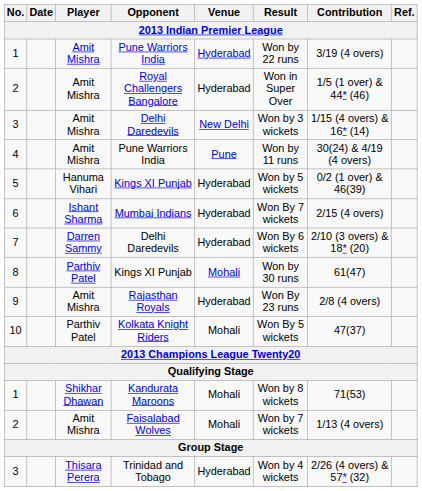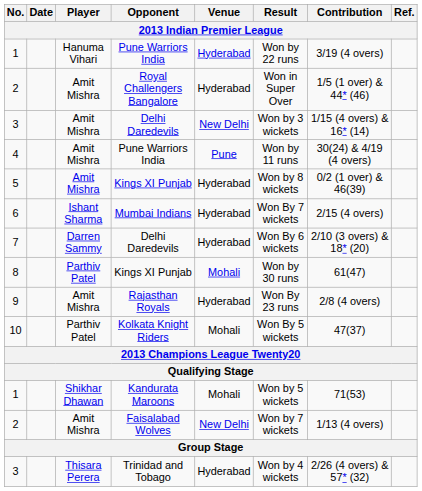1 / Pune Warriors India | Player: Amit Mishra -> Hanuma Vihari
5 | Player: Hanuma Vihari -> Amit Mishra
5 | Result: Won by 5 wickets -> Won by 8 wickets
1 / Kandurata Maroons | Result: Won by 8 wickets -> Won by 5 wickets
2 / Faisalabad Wolves | Venue: Mohali -> New Delhi
